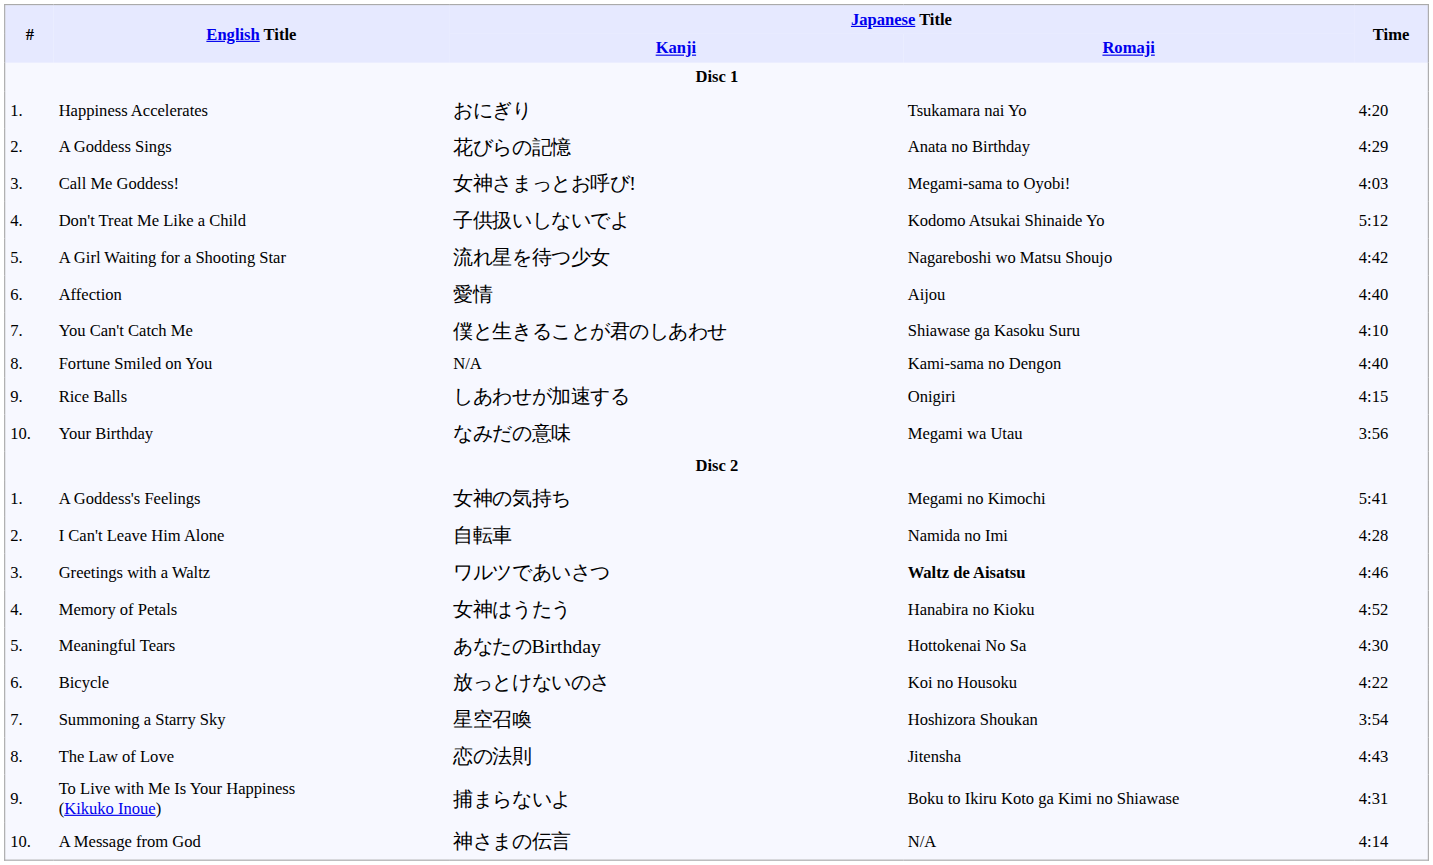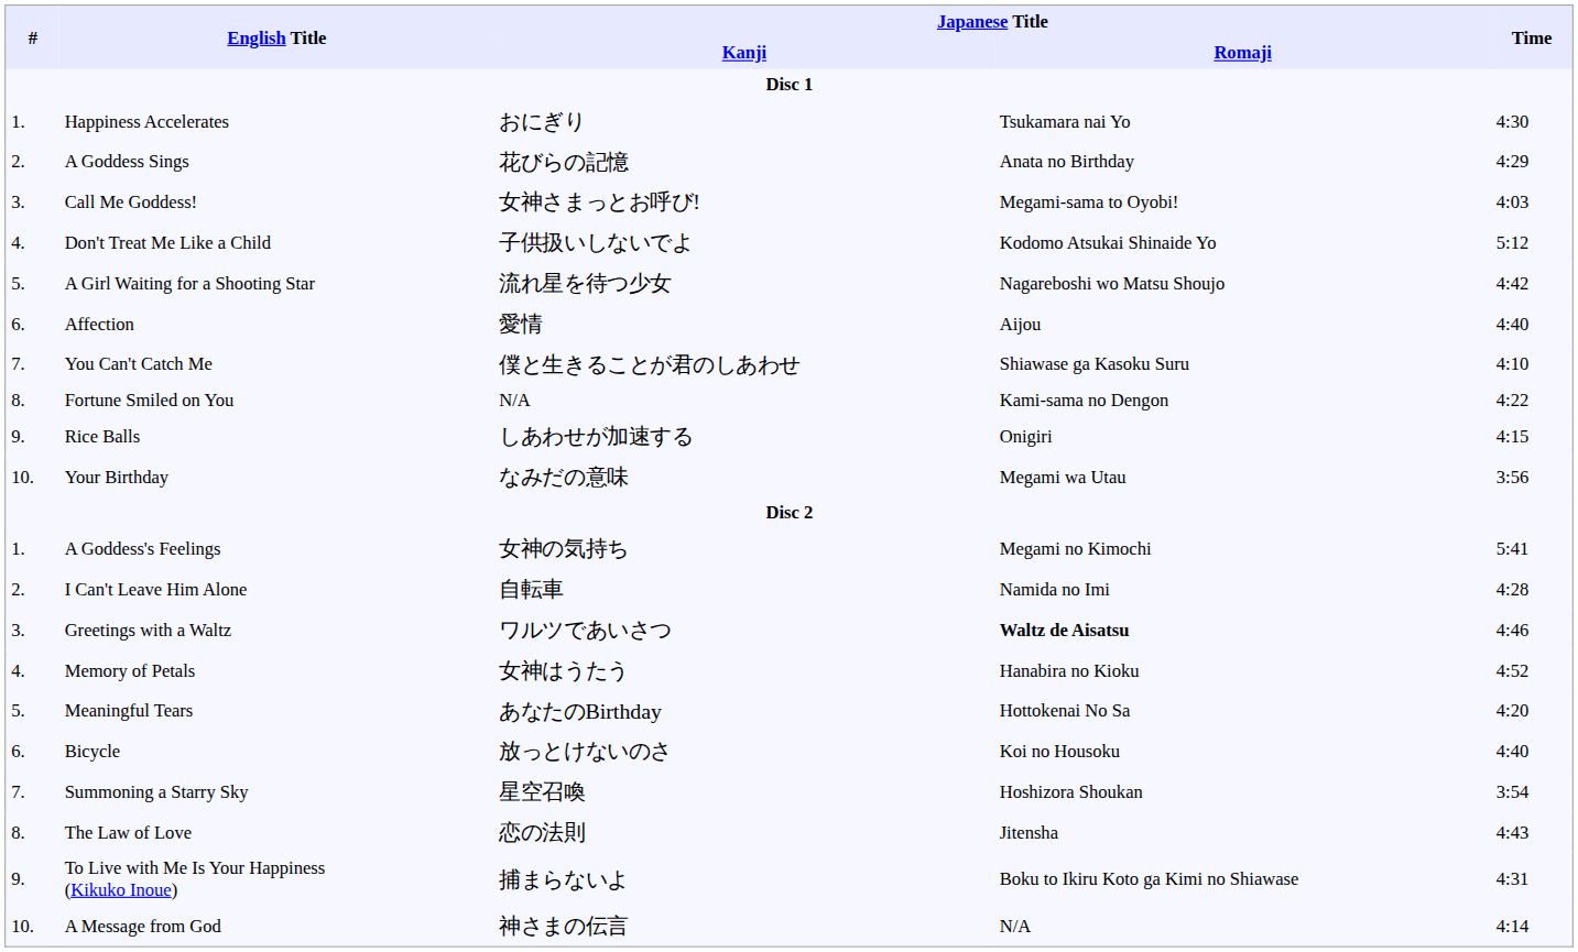Happiness Accelerates | Time: 4:20 -> 4:30
Fortune Smiled on You | Time: 4:40 -> 4:22
Meaningful Tears | Time: 4:30 -> 4:20
Bicycle | Time: 4:22 -> 4:40
